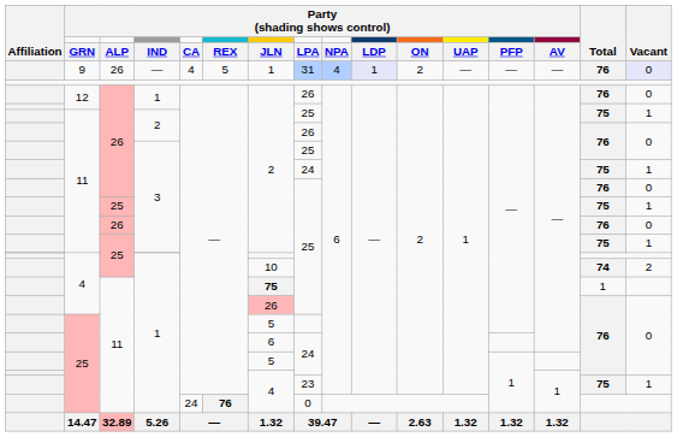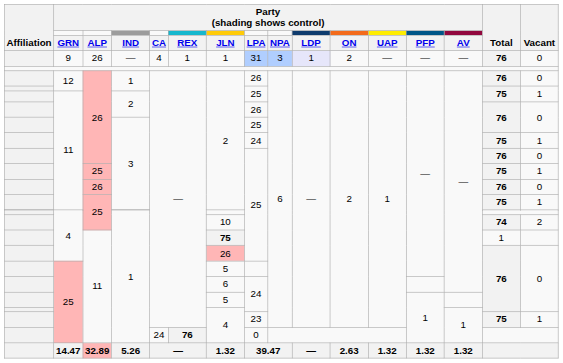9 | column 6: 5 -> 1
9 | column 9: 4 -> 3
9 | Vacant: lavender background -> no background
